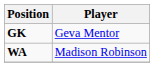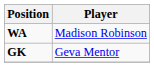rows swapped: WA <-> GK
